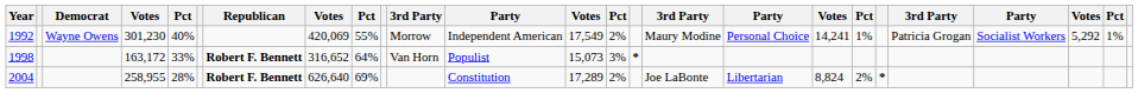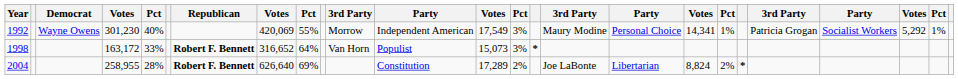1992 | column 14: 2% -> 3%
1992 | column 18: 14,241 -> 14,341
